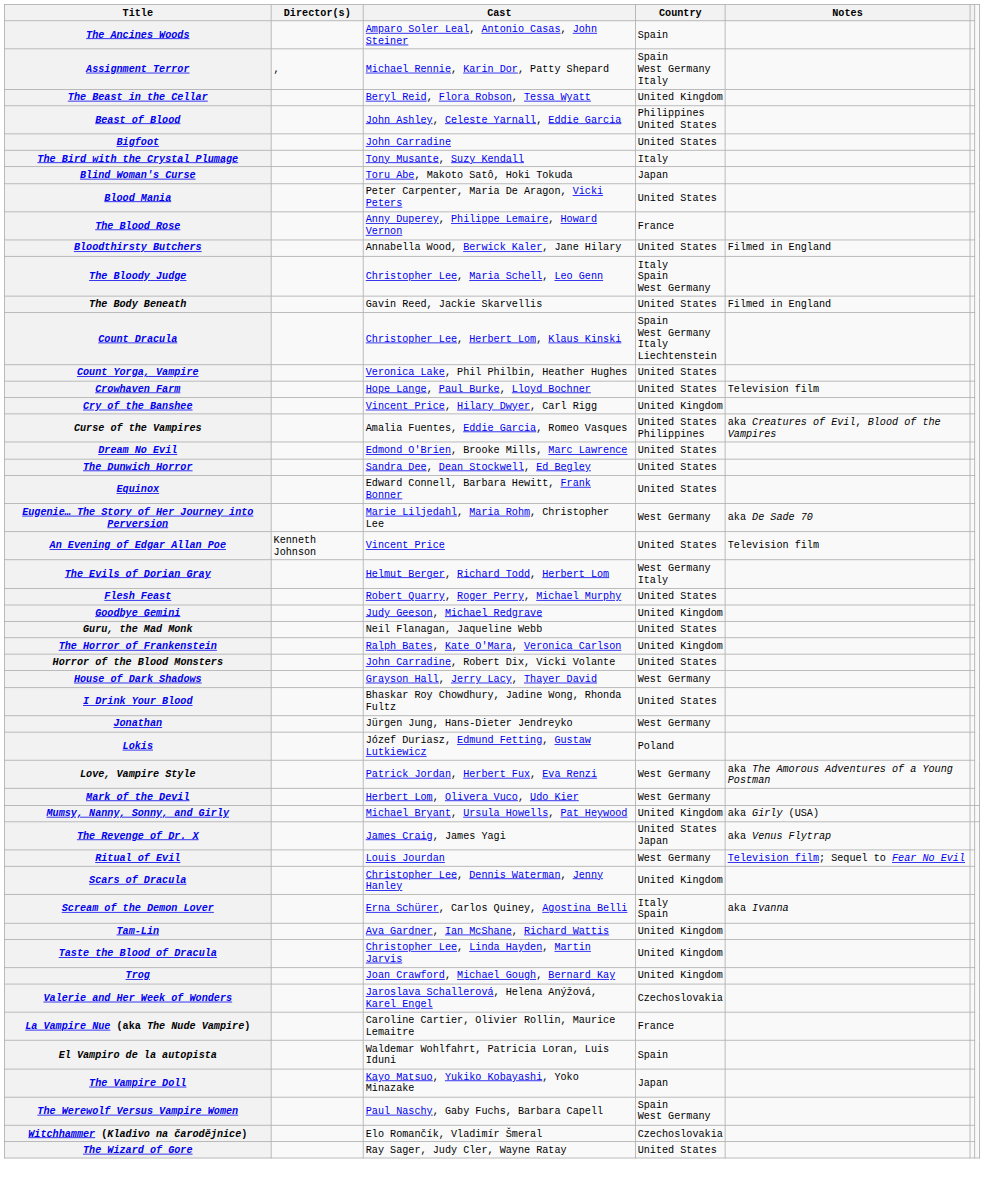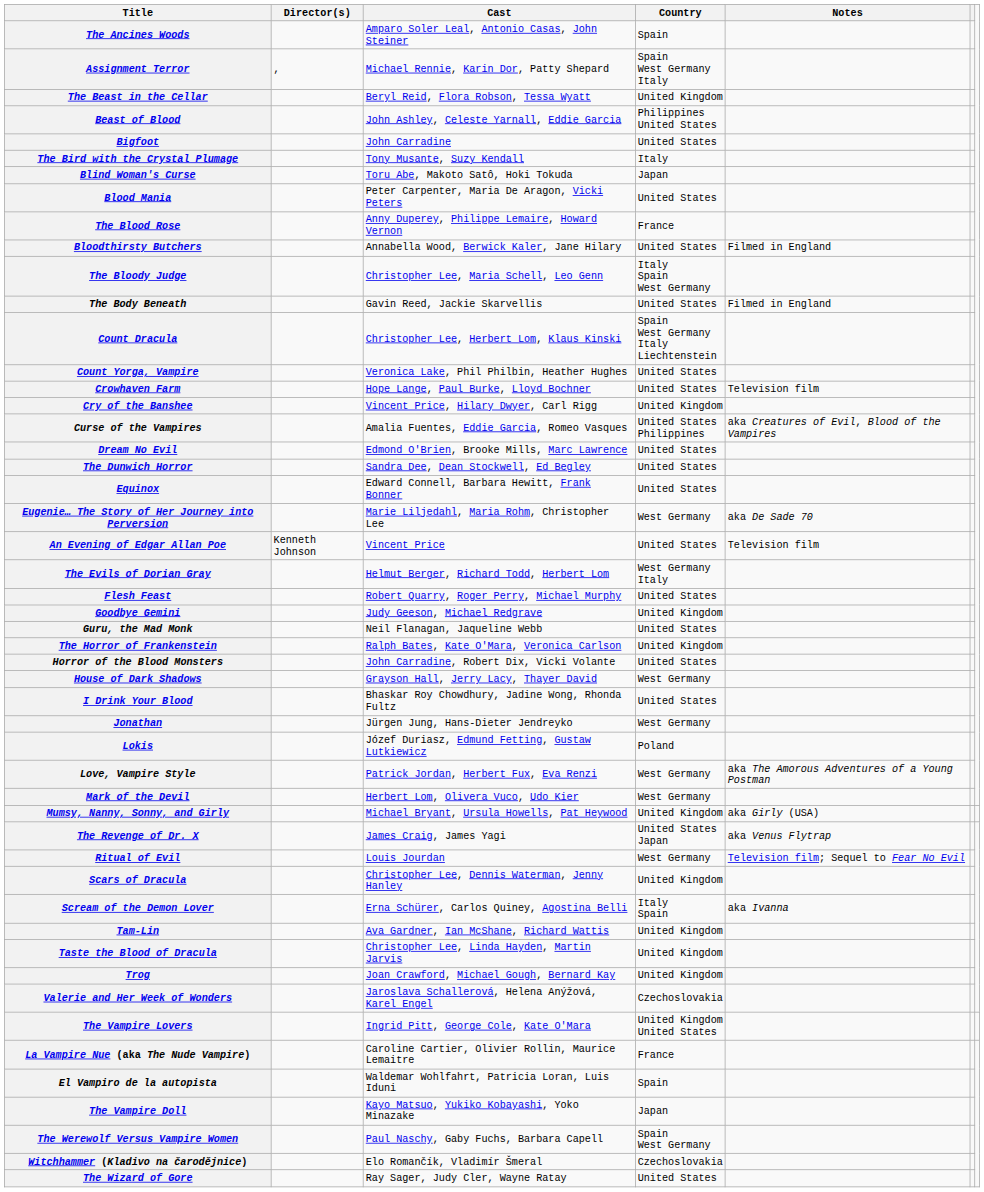+ row: The Vampire Lovers | Ingrid Pitt, George Cole, Kate O'Mara | United Kingdom United States
